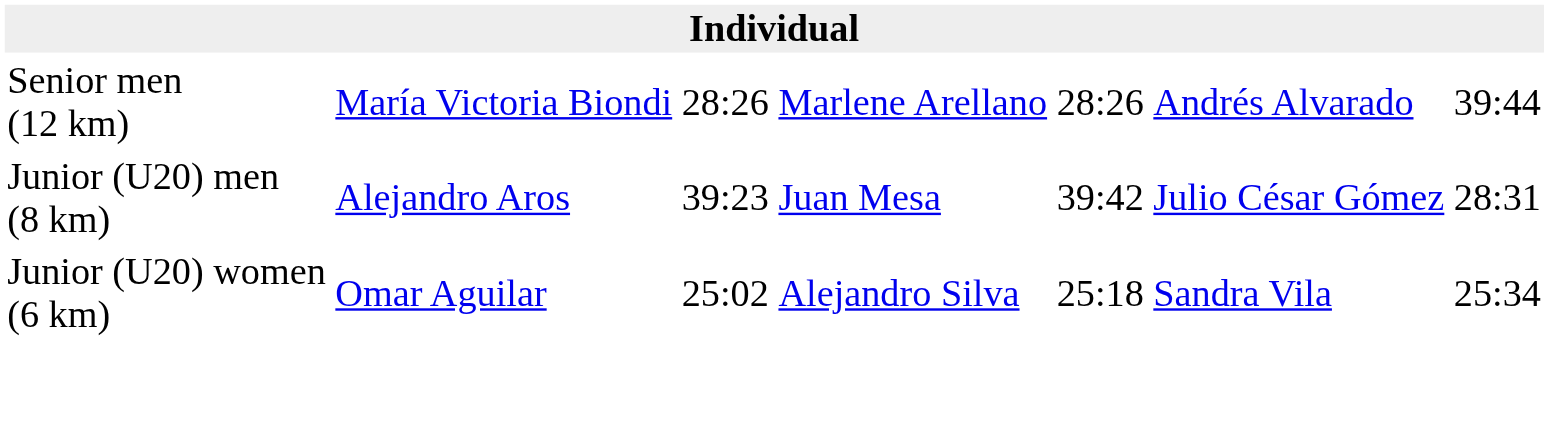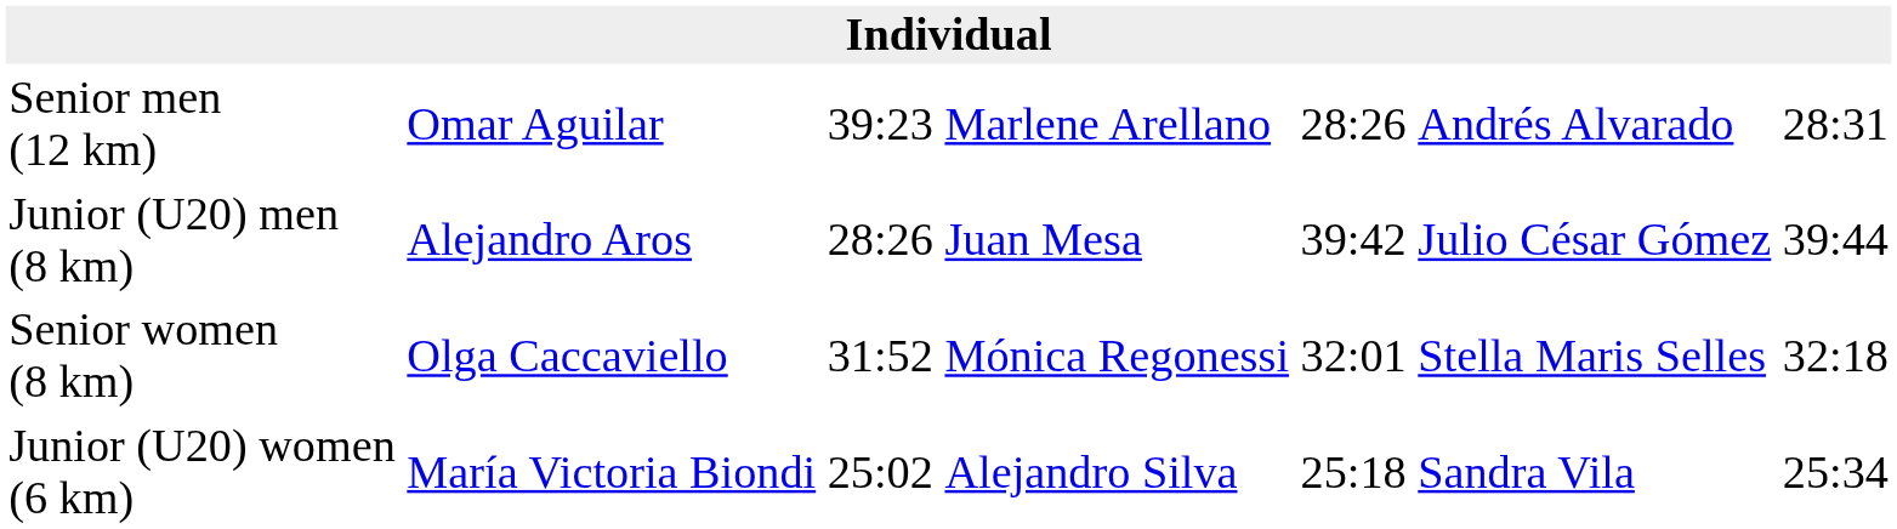Senior men (12 km) | column 2: María Victoria Biondi -> Omar Aguilar
Senior men (12 km) | column 3: 28:26 -> 39:23
Senior men (12 km) | column 7: 39:44 -> 28:31
Junior (U20) men (8 km) | column 3: 39:23 -> 28:26
Junior (U20) men (8 km) | column 7: 28:31 -> 39:44
+ row: Senior women (8 km) | Olga Caccaviello | 31:52 | Mónica Regonessi | 32:01 | Stella Maris Selles | 32:18
Junior (U20) women (6 km) | column 2: Omar Aguilar -> María Victoria Biondi
